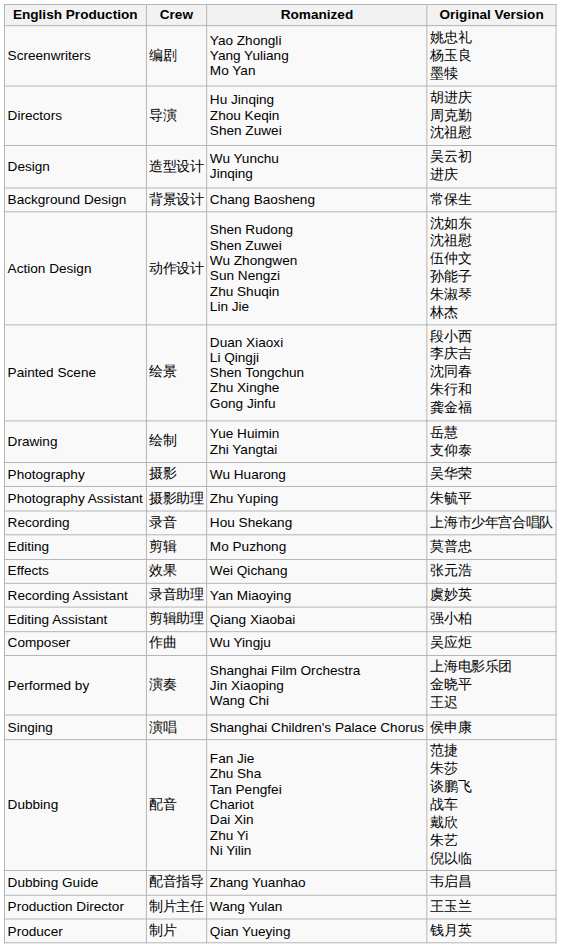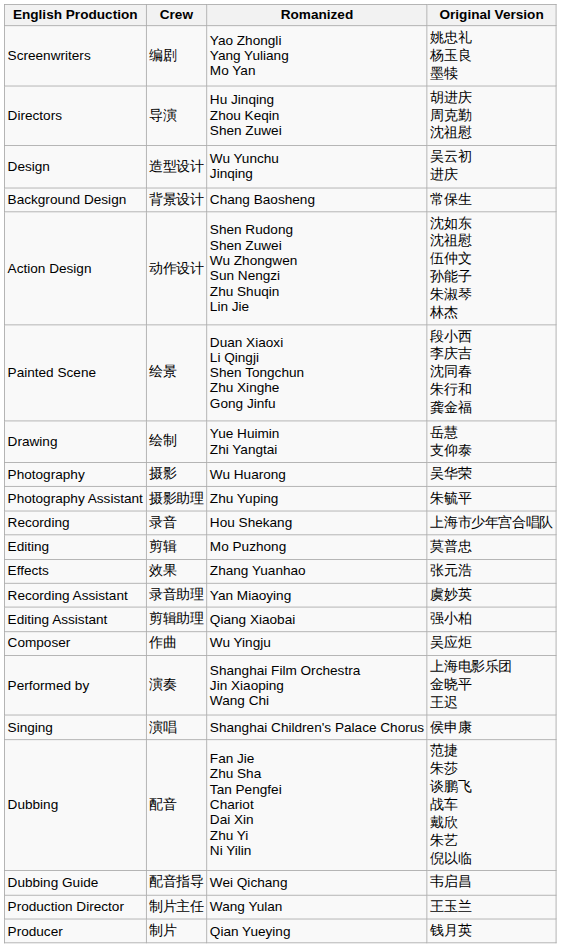Effects | Romanized: Wei Qichang -> Zhang Yuanhao
Dubbing Guide | Romanized: Zhang Yuanhao -> Wei Qichang
